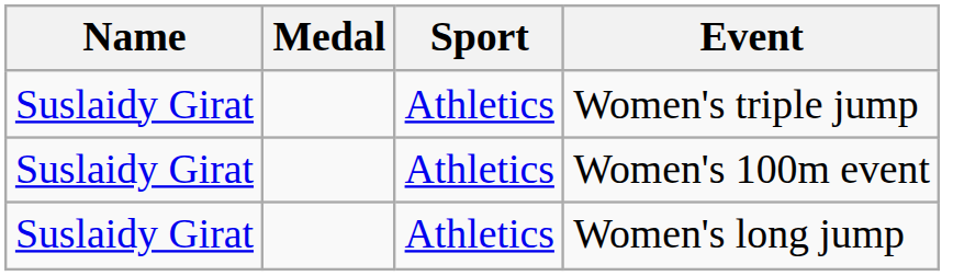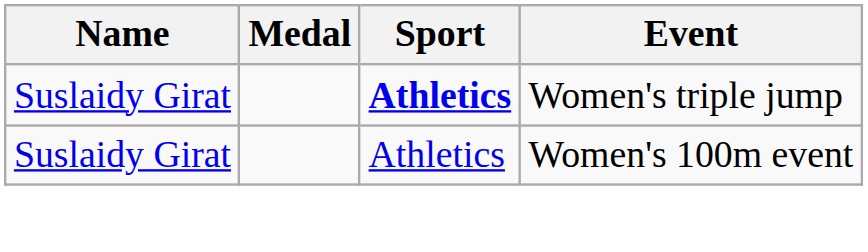Women's triple jump | Sport: normal -> bold
- row: Suslaidy Girat | Athletics | Women's long jump
